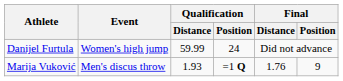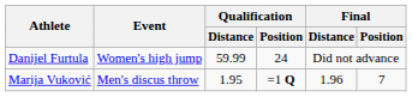Marija Vuković | Qualification / Distance: 1.93 -> 1.95
Marija Vuković | Final / Distance: 1.76 -> 1.96
Marija Vuković | Final / Position: 9 -> 7
